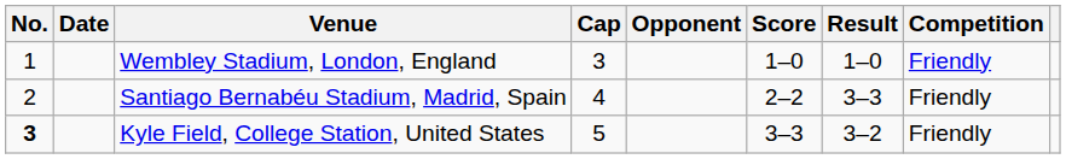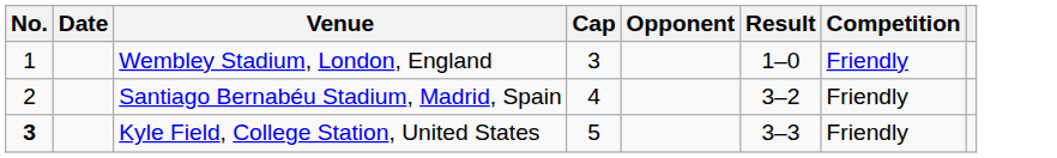- column: Score | 1–0 | 2–2 | 3–3
Santiago Bernabéu Stadium, Madrid, Spain | Result: 3–3 -> 3–2
Kyle Field, College Station, United States | Result: 3–2 -> 3–3
